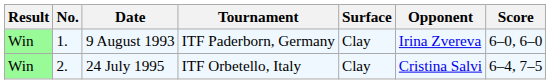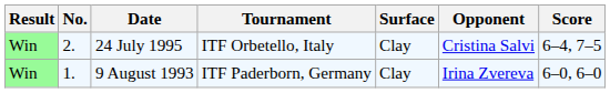rows swapped: 9 August 1993 <-> 24 July 1995
